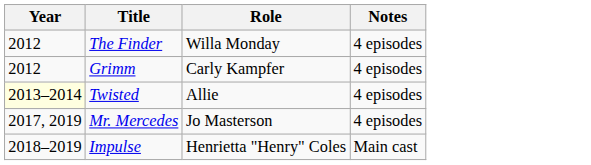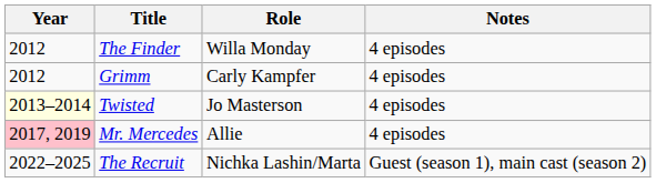Twisted | Role: Allie -> Jo Masterson
Mr. Mercedes | Year: no background -> pink background
Mr. Mercedes | Role: Jo Masterson -> Allie
- row: 2018–2019 | Impulse | Henrietta "Henry" Coles | Main cast
+ row: 2022–2025 | The Recruit | Nichka Lashin/Marta | Guest (season 1), main cast (season 2)
